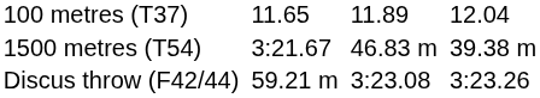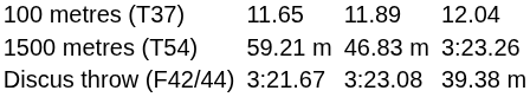1500 metres (T54) | column 3: 3:21.67 -> 59.21 m
1500 metres (T54) | column 7: 39.38 m -> 3:23.26
Discus throw (F42/44) | column 3: 59.21 m -> 3:21.67
Discus throw (F42/44) | column 7: 3:23.26 -> 39.38 m
